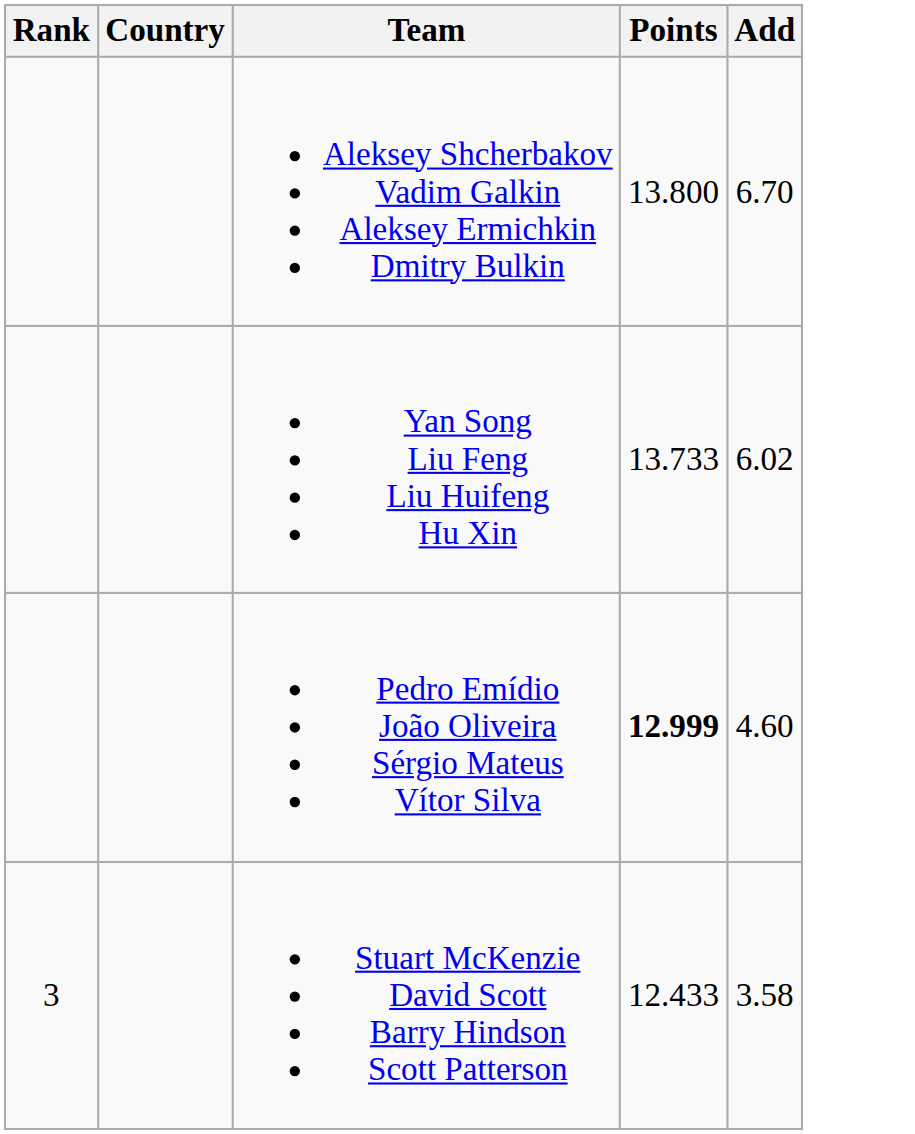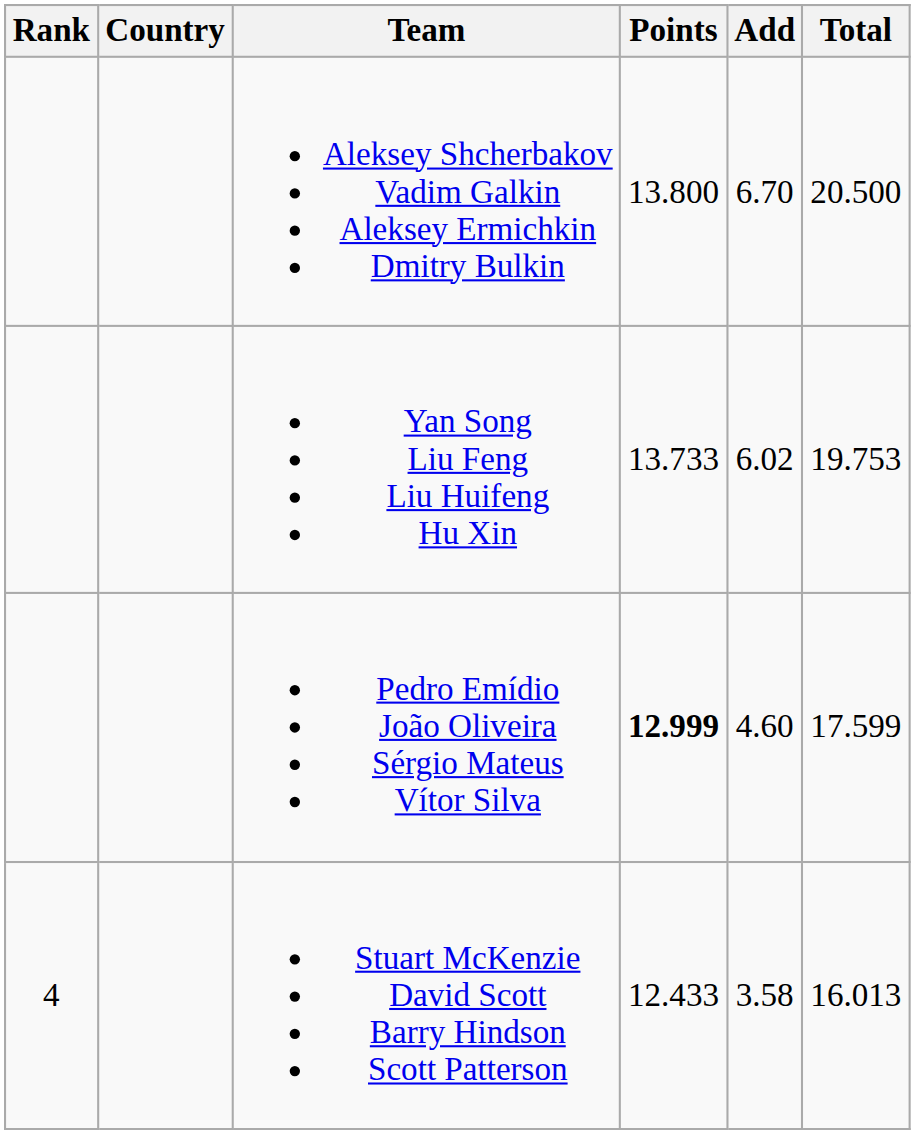+ column: Total | 20.500 | 19.753 | 17.599 | 16.013
Stuart McKenzie David Scott Barry Hindson Scott Patterson | Rank: 3 -> 4
